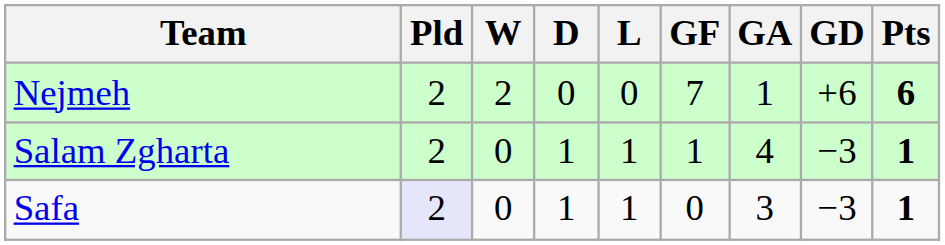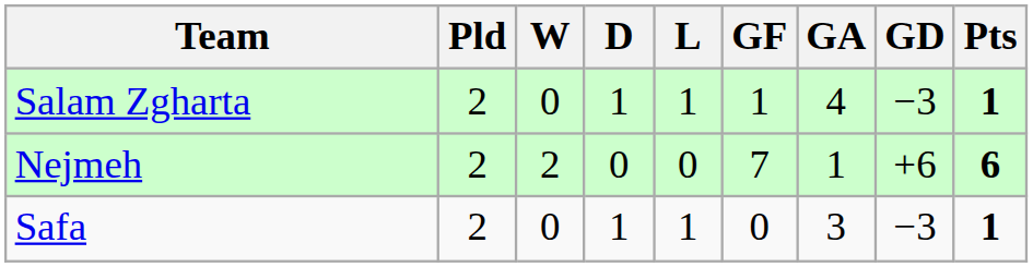rows swapped: Nejmeh <-> Salam Zgharta
Safa | Pld: lavender background -> no background
